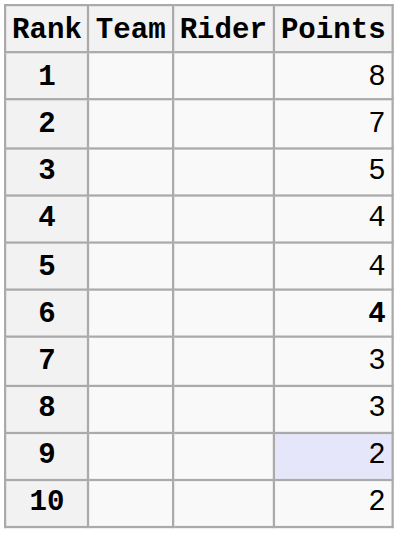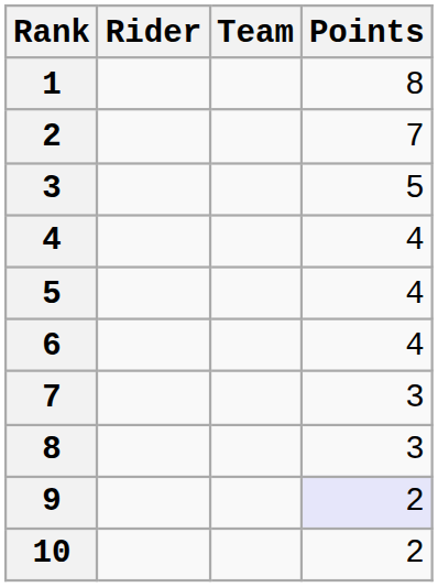columns swapped: Rider <-> Team
6 | Points: bold -> normal
